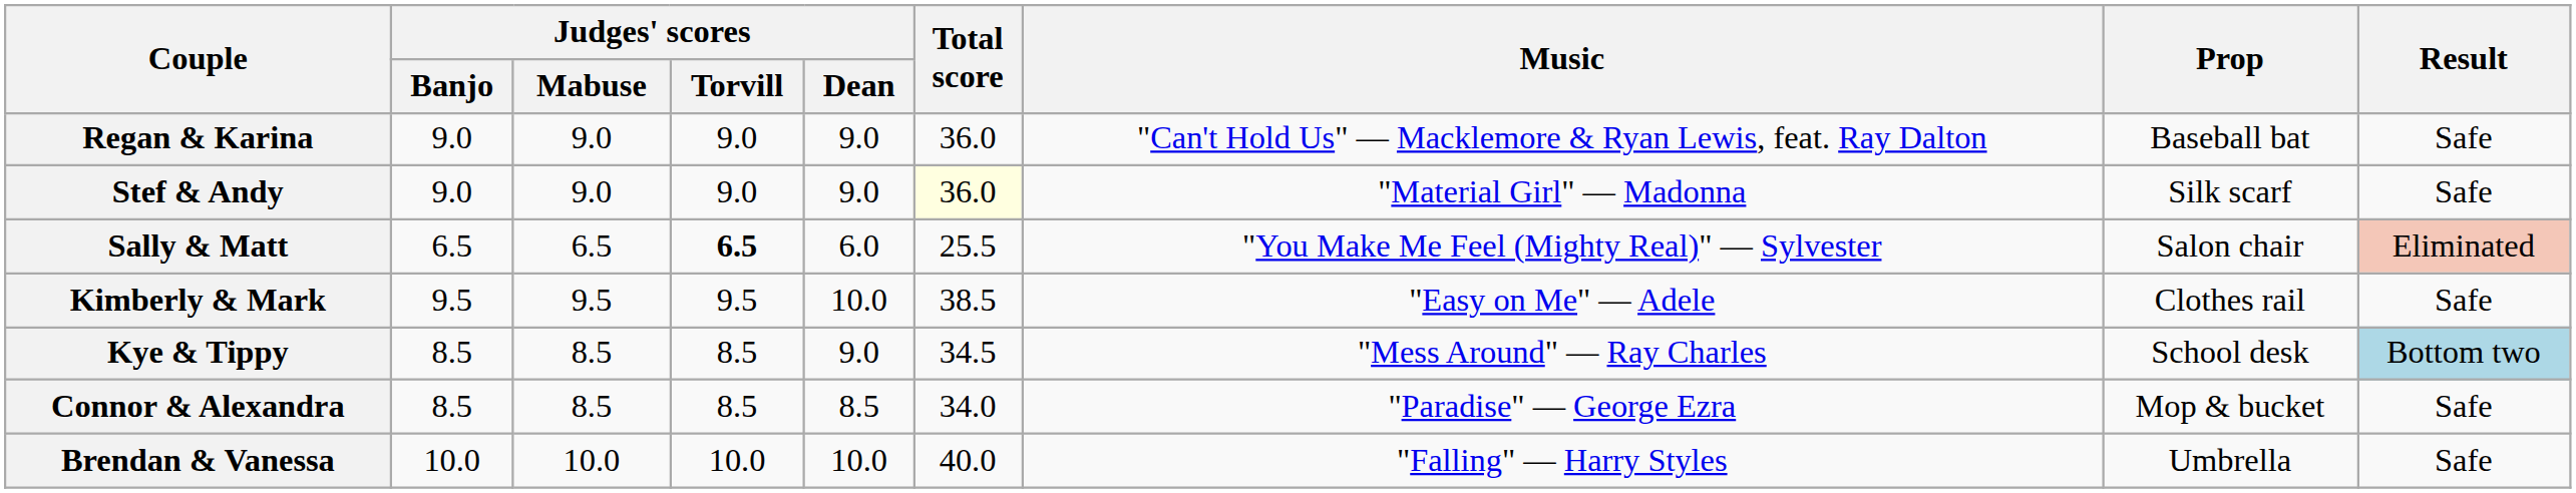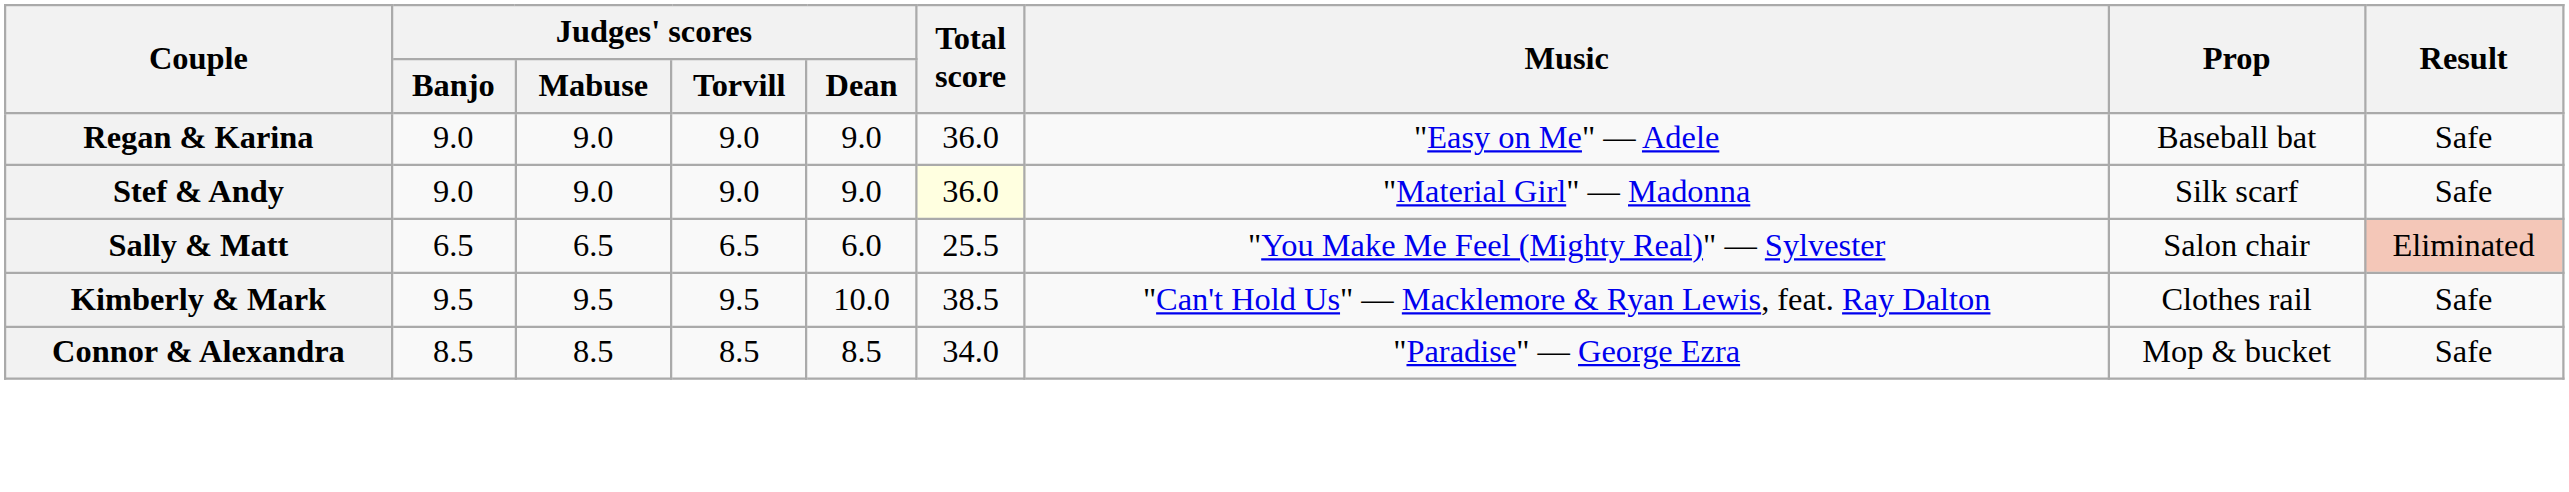Regan & Karina | Music: "Can't Hold Us" — Macklemore & Ryan Lewis, feat. Ray Dalton -> "Easy on Me" — Adele
Sally & Matt | Judges' scores / Torvill: bold -> normal
Kimberly & Mark | Music: "Easy on Me" — Adele -> "Can't Hold Us" — Macklemore & Ryan Lewis, feat. Ray Dalton
- row: Kye & Tippy | 8.5 | 8.5 | 8.5 | 9.0 | 34.5 | "Mess Around" — Ray Charles | School desk | Bottom two
- row: Brendan & Vanessa | 10.0 | 10.0 | 10.0 | 10.0 | 40.0 | "Falling" — Harry Styles | Umbrella | Safe
